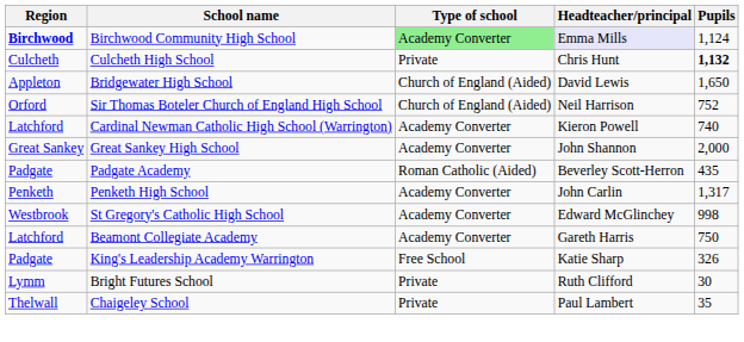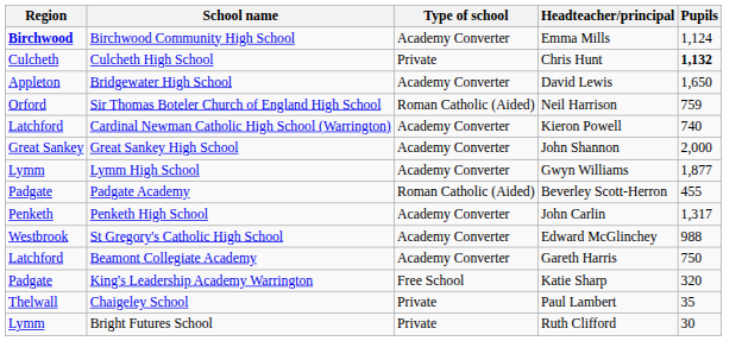Birchwood Community High School | Type of school: lightgreen background -> no background
Birchwood Community High School | Headteacher/principal: lavender background -> no background
Bridgewater High School | Type of school: Church of England (Aided) -> Academy Converter
Sir Thomas Boteler Church of England High School | Type of school: Church of England (Aided) -> Roman Catholic (Aided)
Sir Thomas Boteler Church of England High School | Pupils: 752 -> 759
+ row: Lymm | Lymm High School | Academy Converter | Gwyn Williams | 1,877
Padgate Academy | Pupils: 435 -> 455
St Gregory's Catholic High School | Pupils: 998 -> 988
King's Leadership Academy Warrington | Pupils: 326 -> 320
rows swapped: Bright Futures School <-> Chaigeley School
